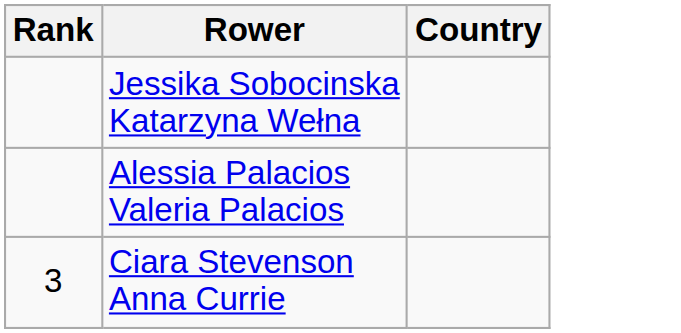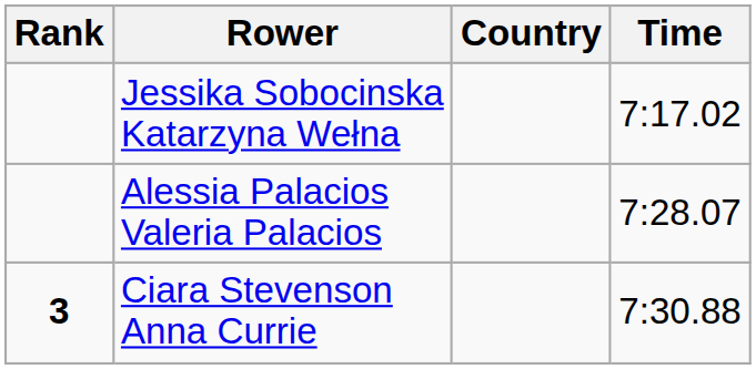+ column: Time | 7:17.02 | 7:28.07 | 7:30.88
Ciara Stevenson Anna Currie | Rank: normal -> bold
